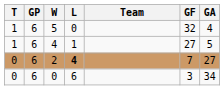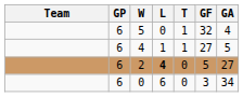columns swapped: Team <-> T
2 | GF: 7 -> 5
